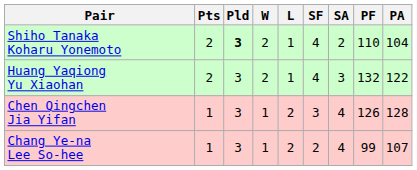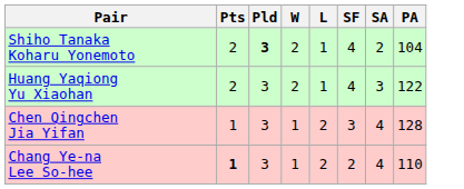- column: PF | 110 | 132 | 126 | 99
Chang Ye-na Lee So-hee | Pts: normal -> bold
Chang Ye-na Lee So-hee | PA: 107 -> 110
